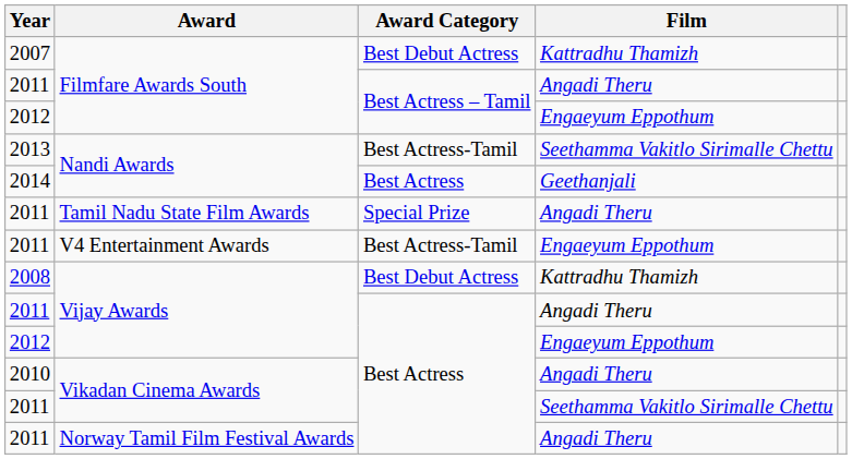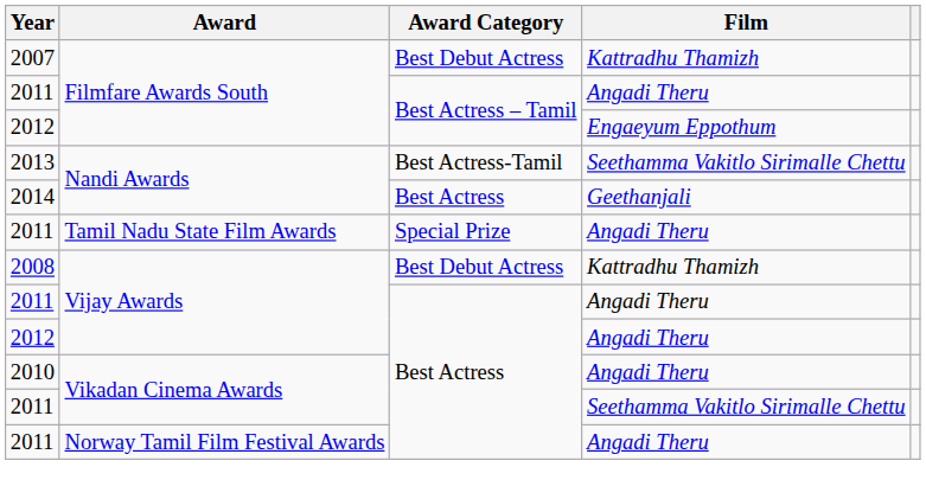- row: 2011 | V4 Entertainment Awards | Best Actress-Tamil | Engaeyum Eppothum
2012 / Vijay Awards | Film: Engaeyum Eppothum -> Angadi Theru
